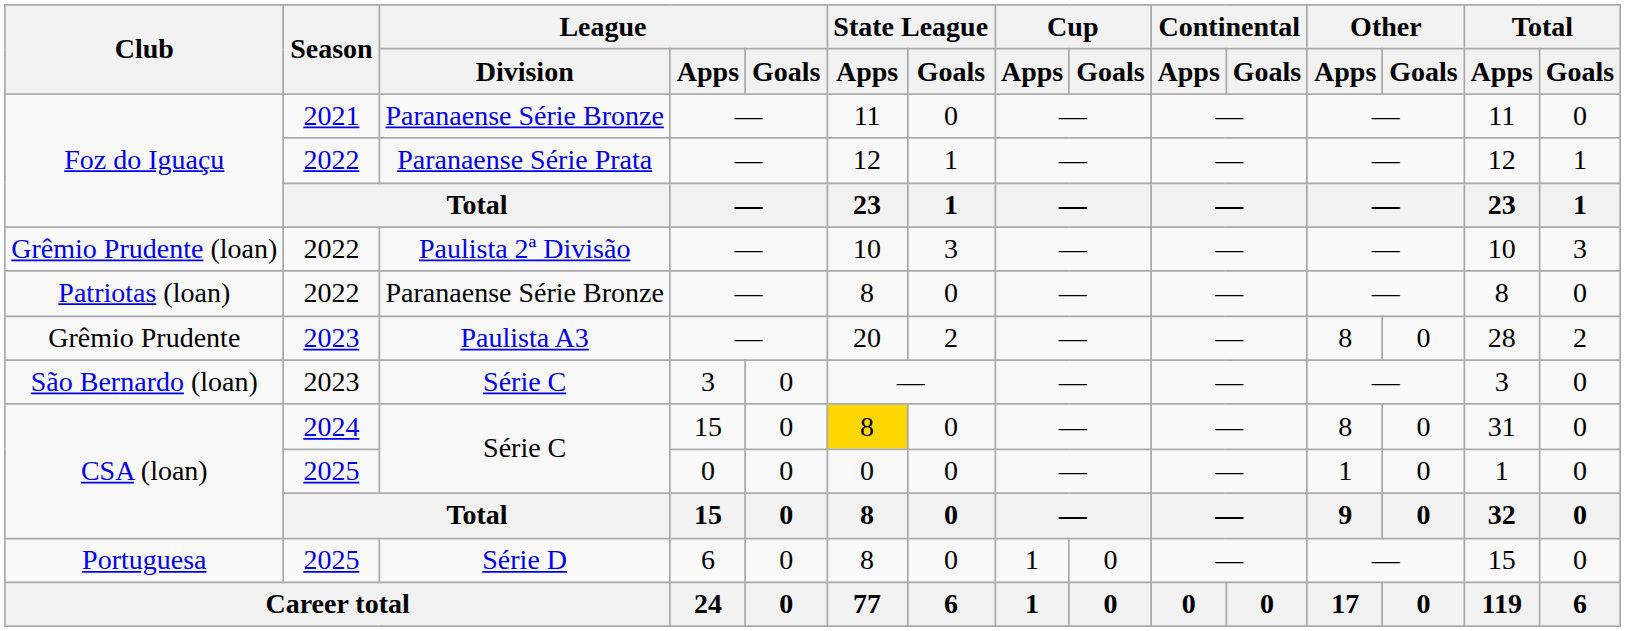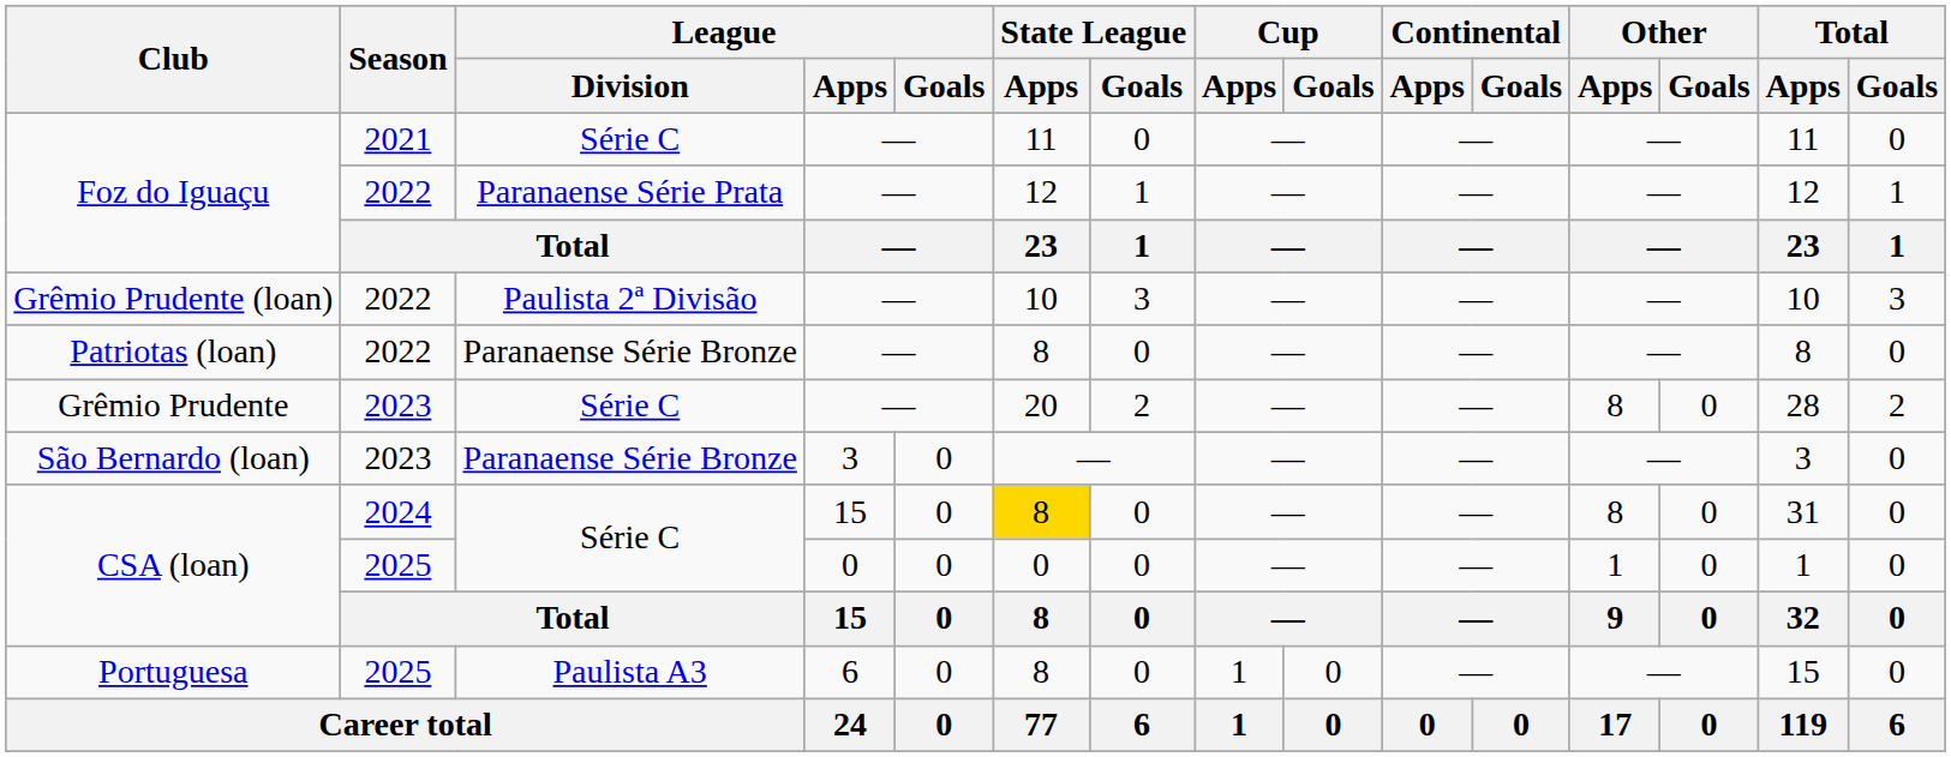Foz do Iguaçu / 2021 | League / Division: Paranaense Série Bronze -> Série C
Grêmio Prudente | League / Division: Paulista A3 -> Série C
São Bernardo (loan) | League / Division: Série C -> Paranaense Série Bronze
Portuguesa | League / Division: Série D -> Paulista A3
